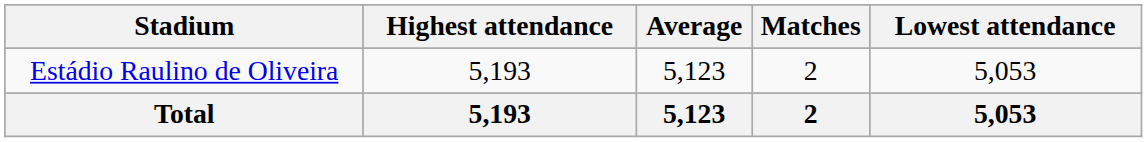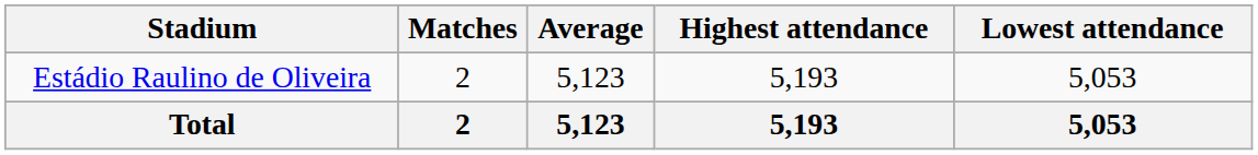columns swapped: Matches <-> Highest attendance
